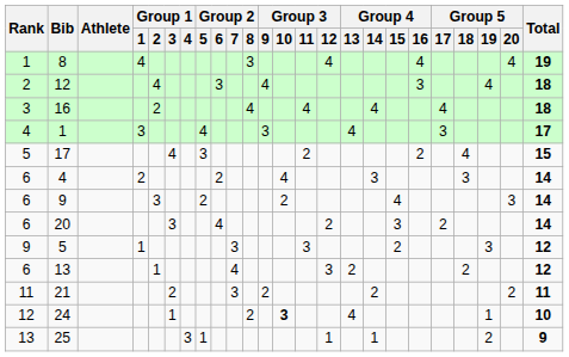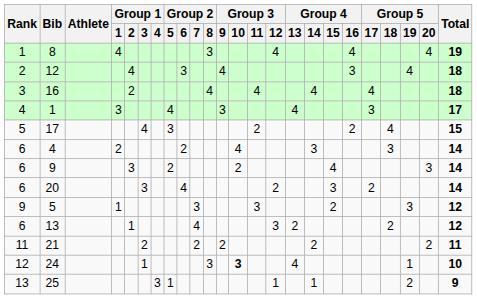21 | Group 2 / 7: 3 -> 2
24 | Group 2 / 8: 2 -> 3
